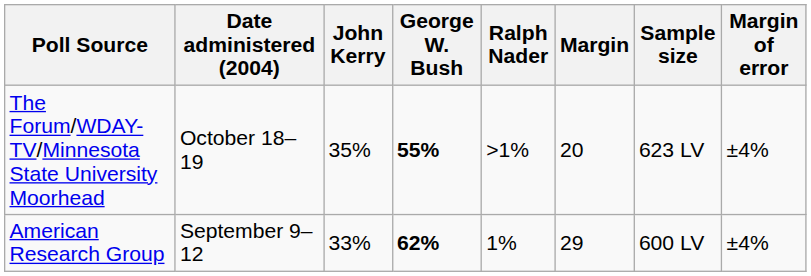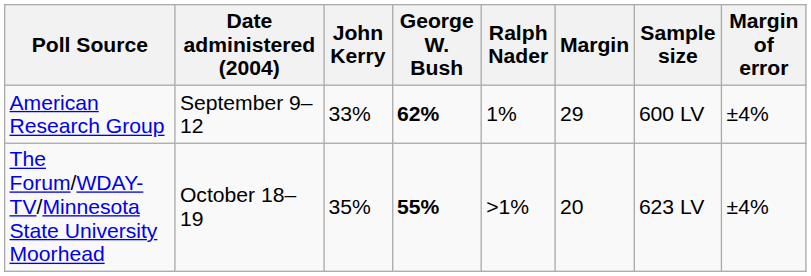rows swapped: The Forum/WDAY-TV/Minnesota State University Moorhead <-> American Research Group
